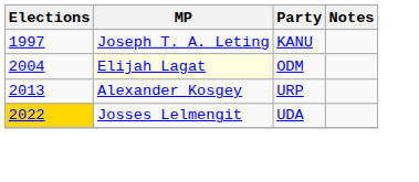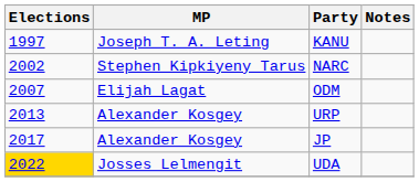+ row: 2002 | Stephen Kipkiyeny Tarus | NARC
ODM | Elections: 2004 -> 2007
ODM | MP: lightyellow background -> no background
+ row: 2017 | Alexander Kosgey | JP
